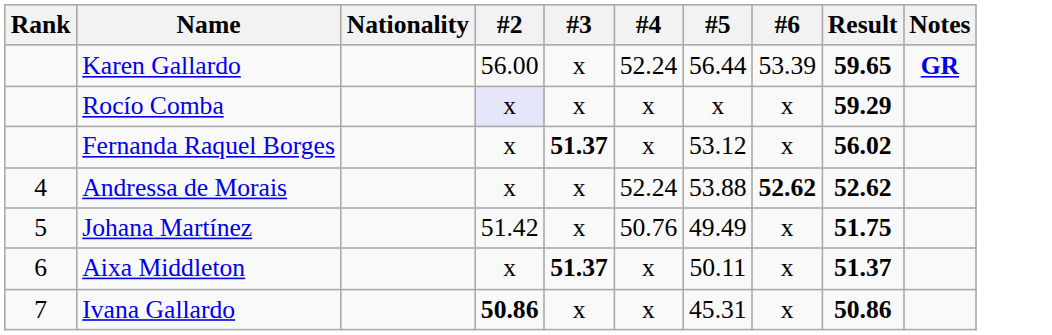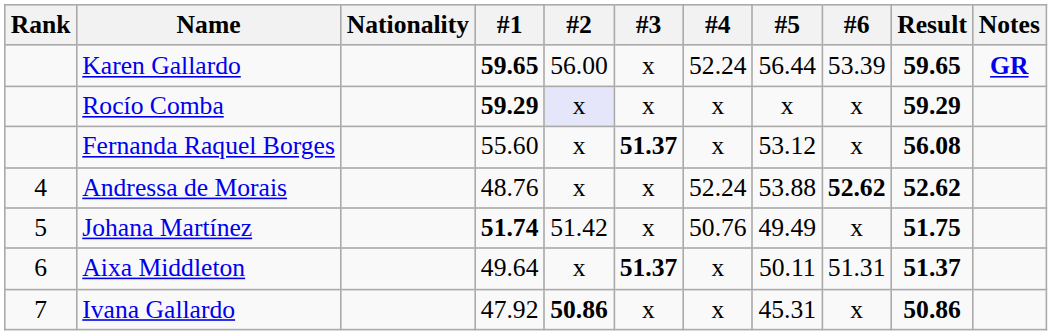+ column: #1 | 59.65 | 59.29 | 55.60 | 48.76 | 51.74 | 49.64 | 47.92
Fernanda Raquel Borges | Result: 56.02 -> 56.08
Aixa Middleton | #6: x -> 51.31
